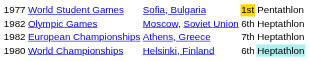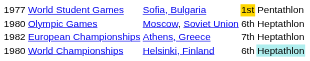Olympic Games | column 1: 1982 -> 1980
